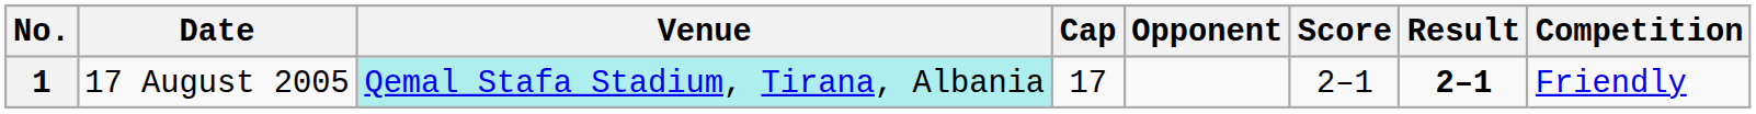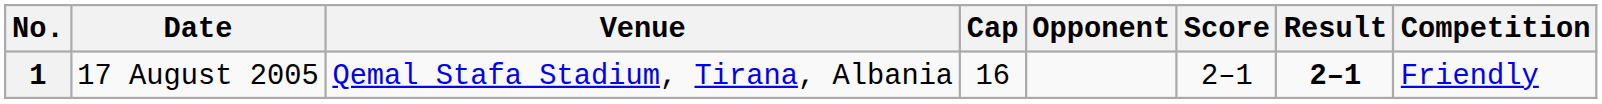1 | Venue: paleturquoise background -> no background
1 | Cap: 17 -> 16
